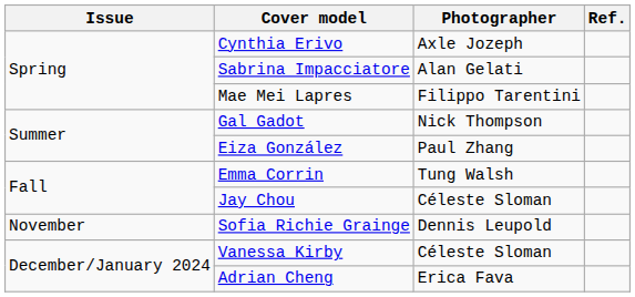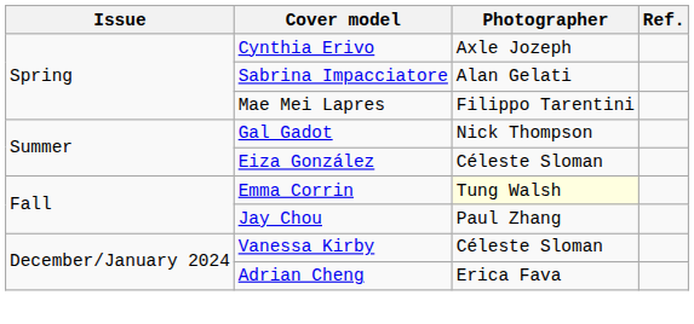Eiza González | Photographer: Paul Zhang -> Céleste Sloman
Emma Corrin | Photographer: no background -> lightyellow background
Jay Chou | Photographer: Céleste Sloman -> Paul Zhang
- row: November | Sofia Richie Grainge | Dennis Leupold
